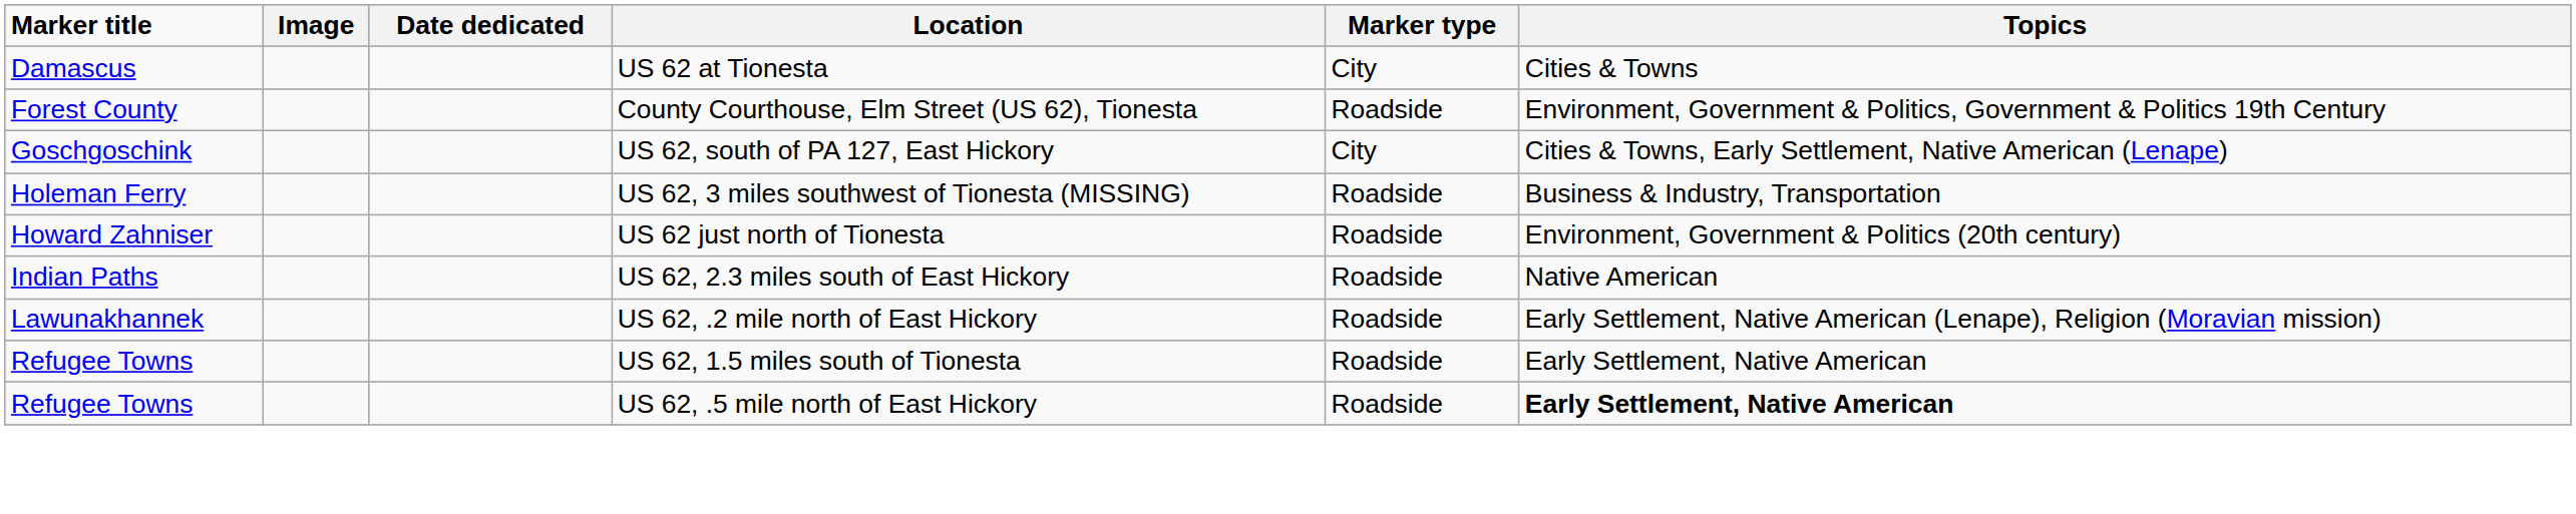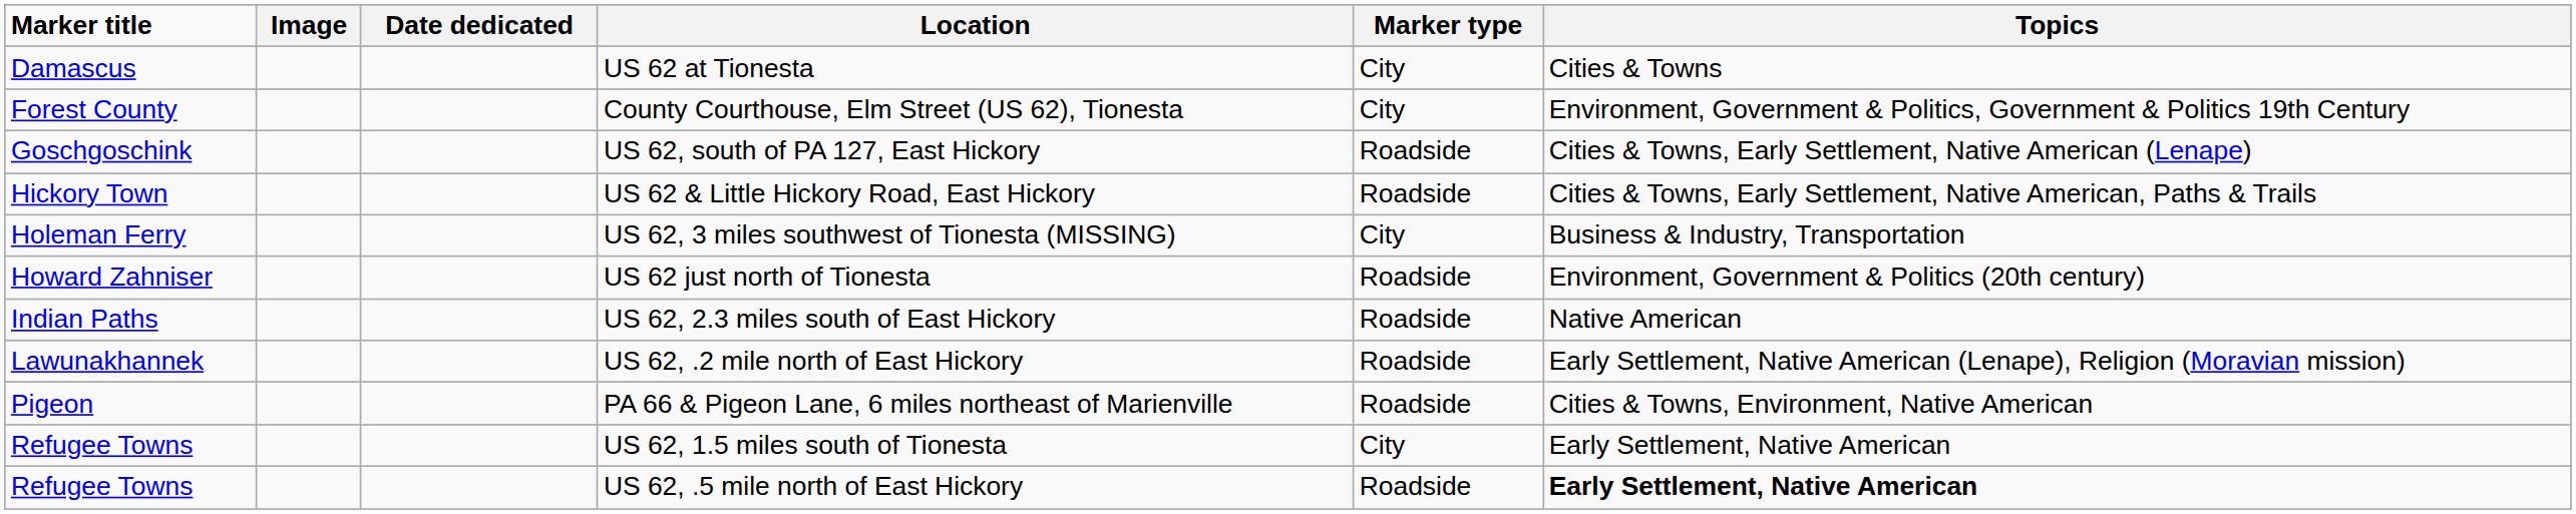County Courthouse, Elm Street (US 62), Tionesta | Marker type: Roadside -> City
US 62, south of PA 127, East Hickory | Marker type: City -> Roadside
+ row: Hickory Town | US 62 & Little Hickory Road, East Hickory | Roadside | Cities & Towns, Early Settlement, Native American, Paths & Trails
US 62, 3 miles southwest of Tionesta (MISSING) | Marker type: Roadside -> City
+ row: Pigeon | PA 66 & Pigeon Lane, 6 miles northeast of Marienville | Roadside | Cities & Towns, Environment, Native American
US 62, 1.5 miles south of Tionesta | Marker type: Roadside -> City
